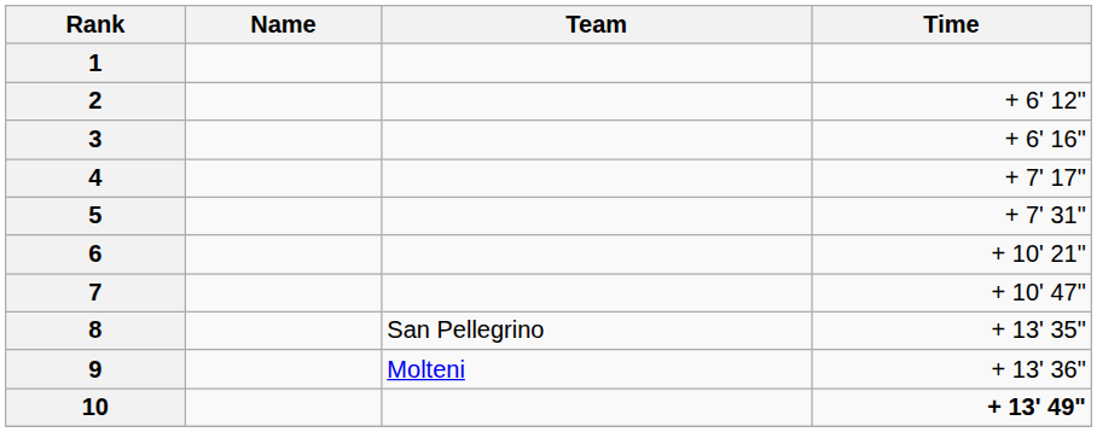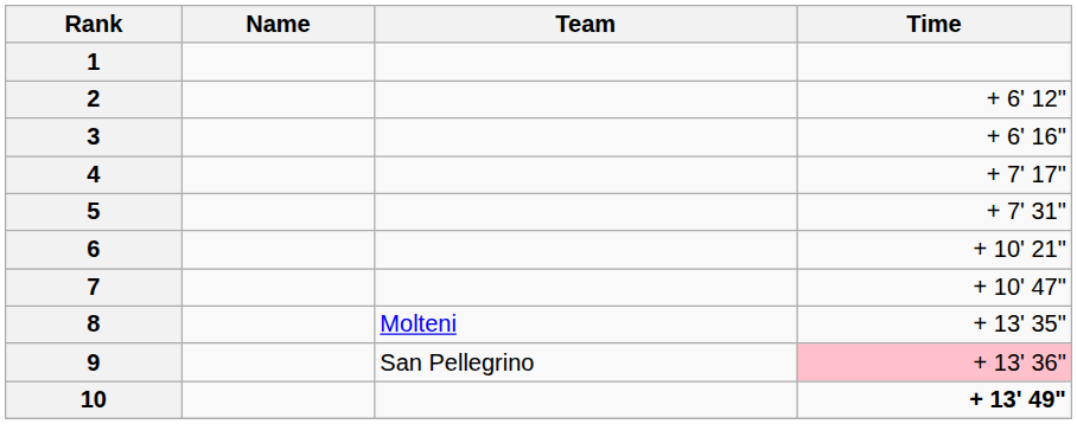8 | Team: San Pellegrino -> Molteni
9 | Team: Molteni -> San Pellegrino
9 | Time: no background -> pink background
